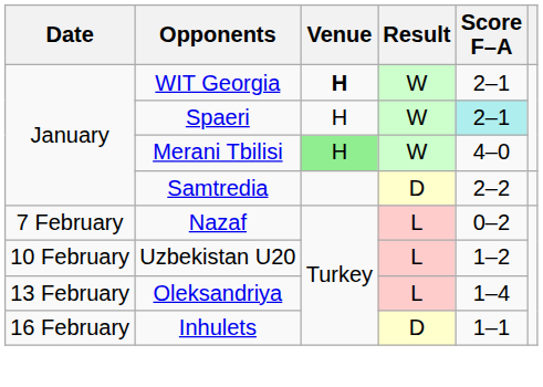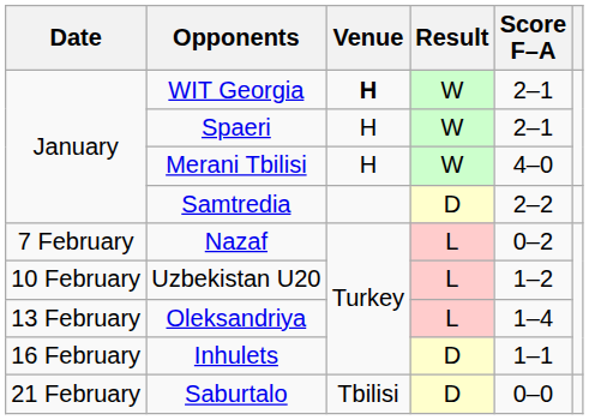Spaeri | Score F–A: paleturquoise background -> no background
Merani Tbilisi | Venue: lightgreen background -> no background
+ row: 21 February | Saburtalo | Tbilisi | D | 0–0
